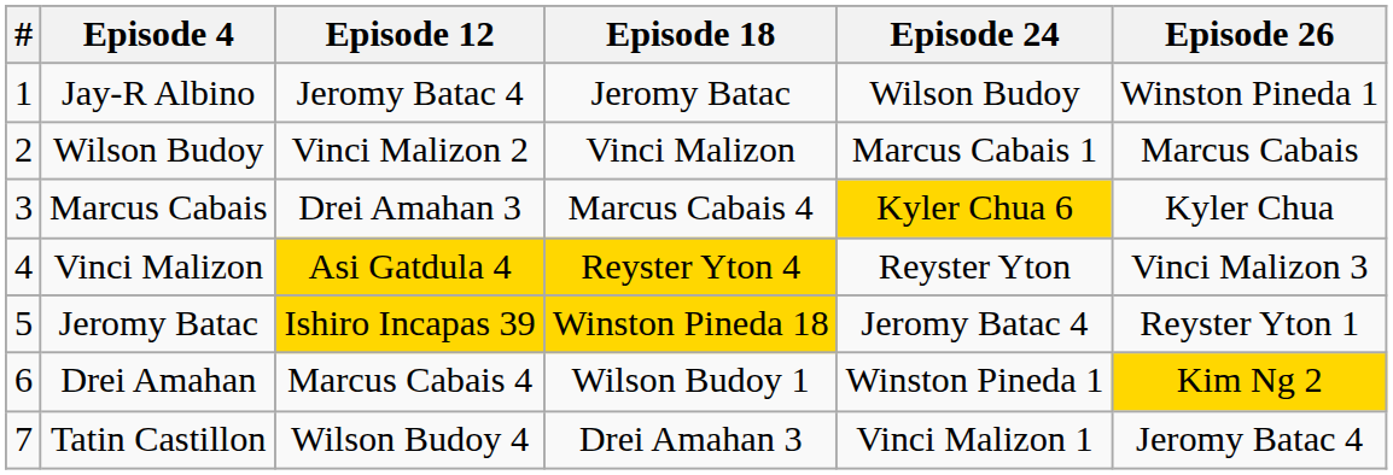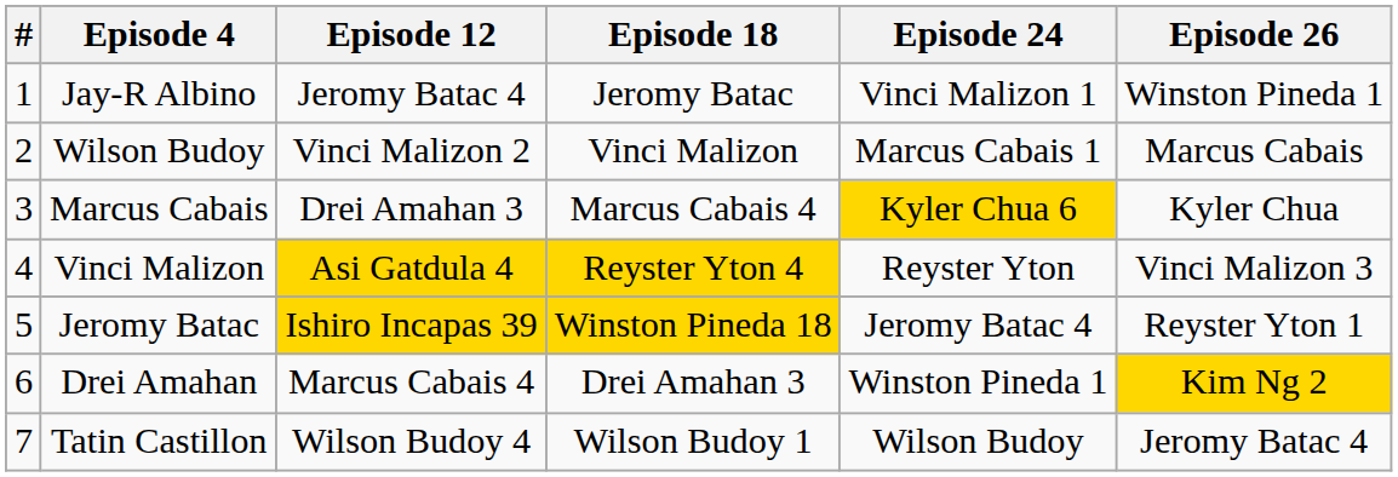Jay-R Albino | Episode 24: Wilson Budoy -> Vinci Malizon 1
Drei Amahan | Episode 18: Wilson Budoy 1 -> Drei Amahan 3
Tatin Castillon | Episode 18: Drei Amahan 3 -> Wilson Budoy 1
Tatin Castillon | Episode 24: Vinci Malizon 1 -> Wilson Budoy
